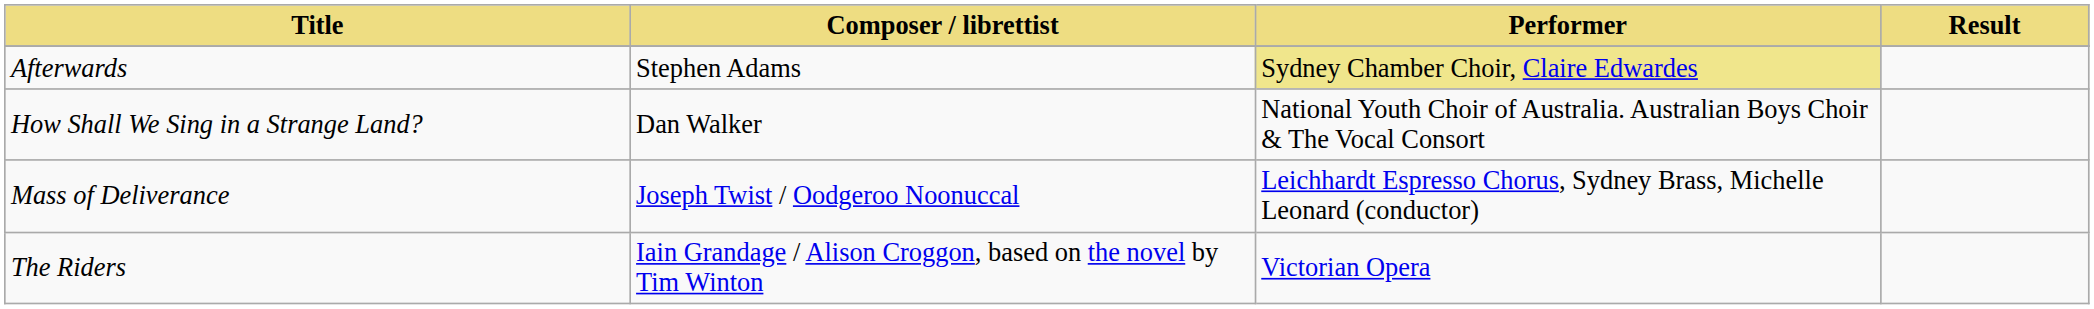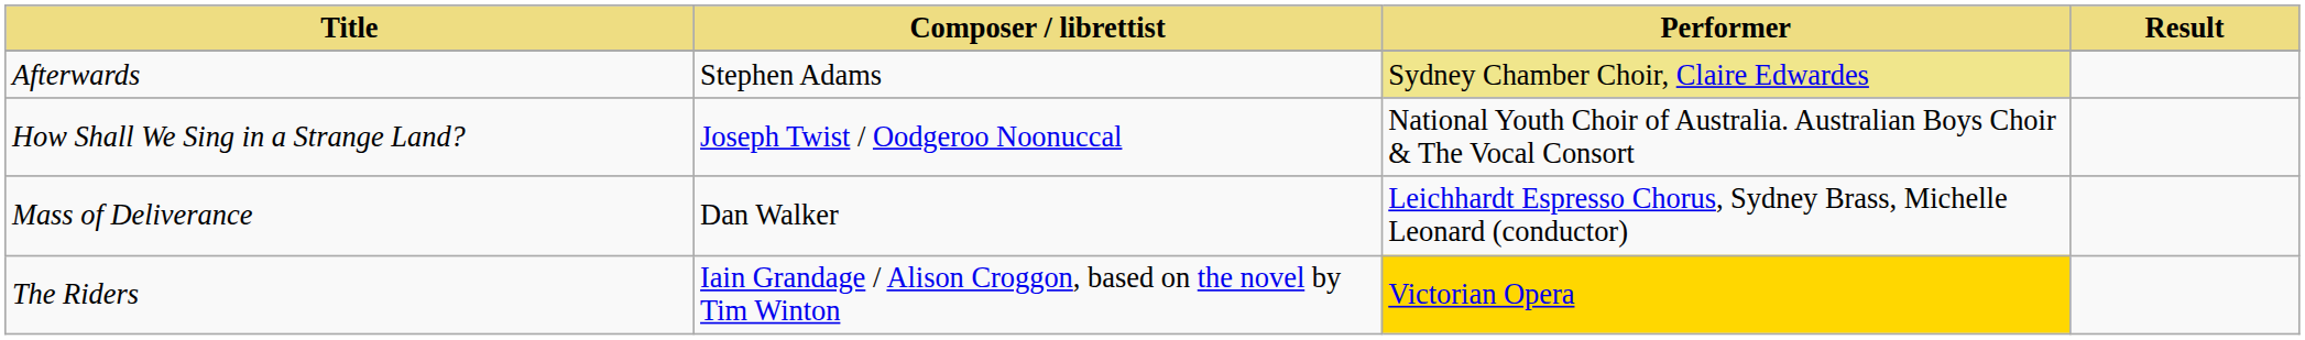How Shall We Sing in a Strange Land? | Composer / librettist: Dan Walker -> Joseph Twist / Oodgeroo Noonuccal
Mass of Deliverance | Composer / librettist: Joseph Twist / Oodgeroo Noonuccal -> Dan Walker
The Riders | Performer: no background -> gold background
